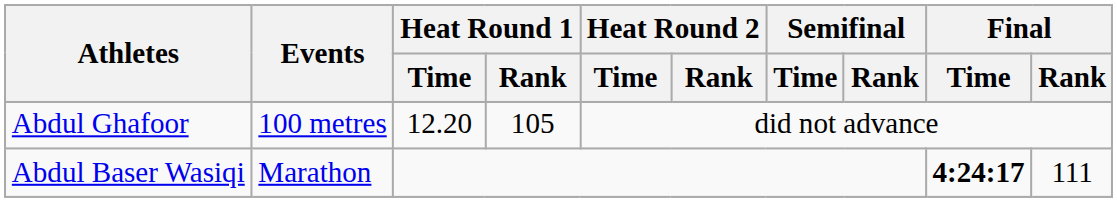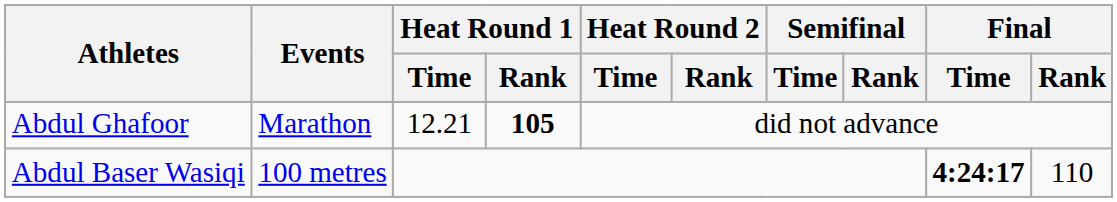Abdul Ghafoor | Events: 100 metres -> Marathon
Abdul Ghafoor | Heat Round 1 / Time: 12.20 -> 12.21
Abdul Ghafoor | Heat Round 1 / Rank: normal -> bold
Abdul Baser Wasiqi | Events: Marathon -> 100 metres
Abdul Baser Wasiqi | Final / Rank: 111 -> 110
